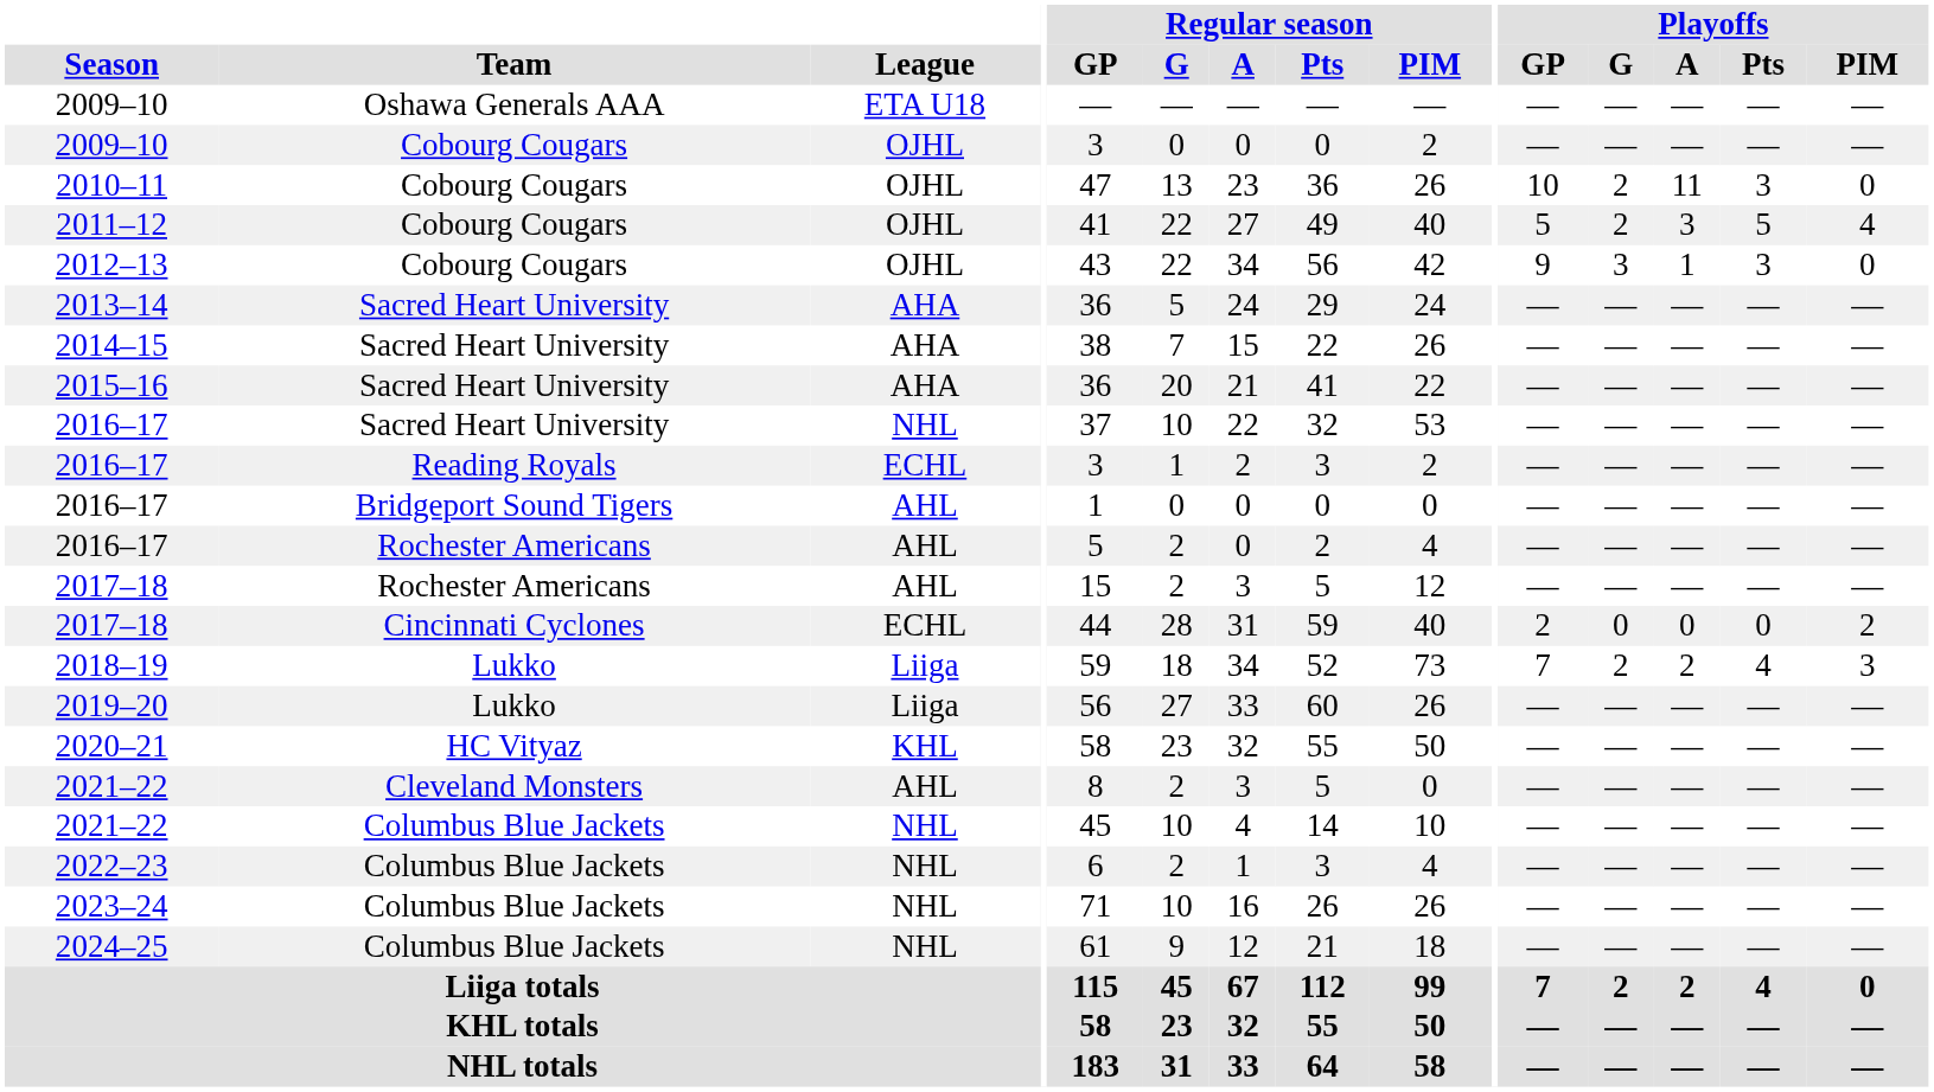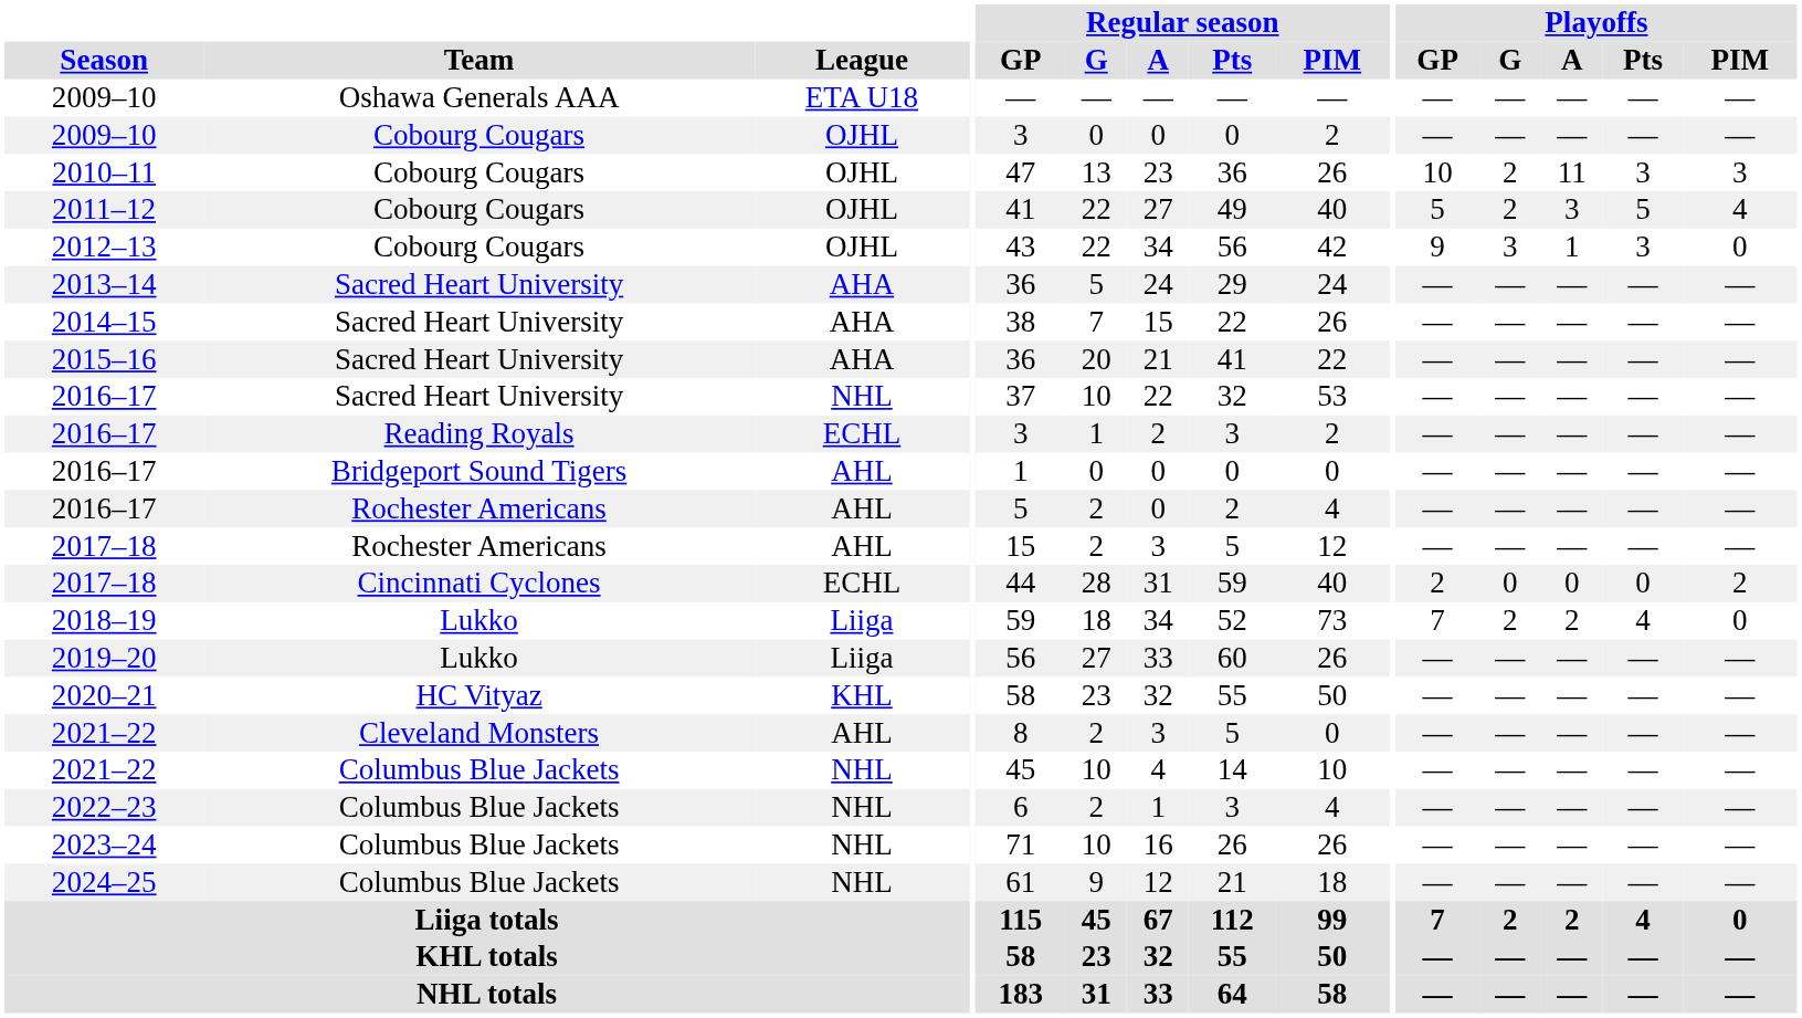2010–11 | Playoffs / PIM: 0 -> 3
2018–19 | Playoffs / PIM: 3 -> 0
